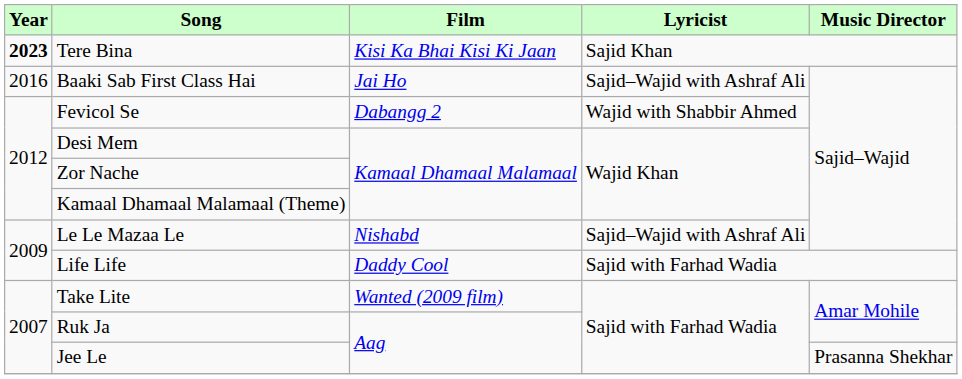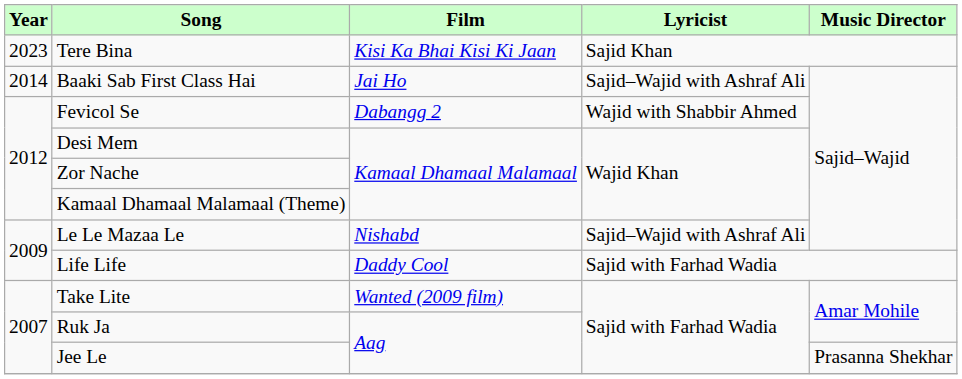Tere Bina | Year: bold -> normal
Baaki Sab First Class Hai | Year: 2016 -> 2014
